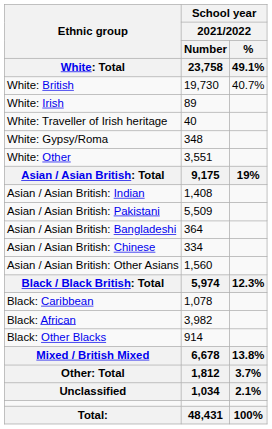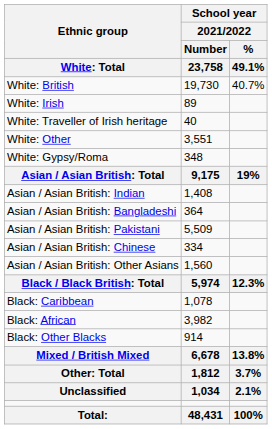rows swapped: White: Gypsy/Roma <-> White: Other
rows swapped: Asian / Asian British: Pakistani <-> Asian / Asian British: Bangladeshi
